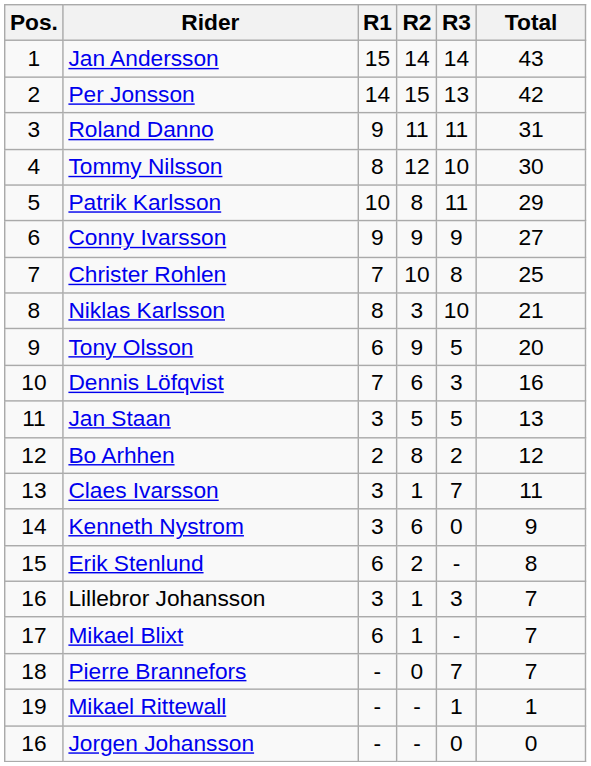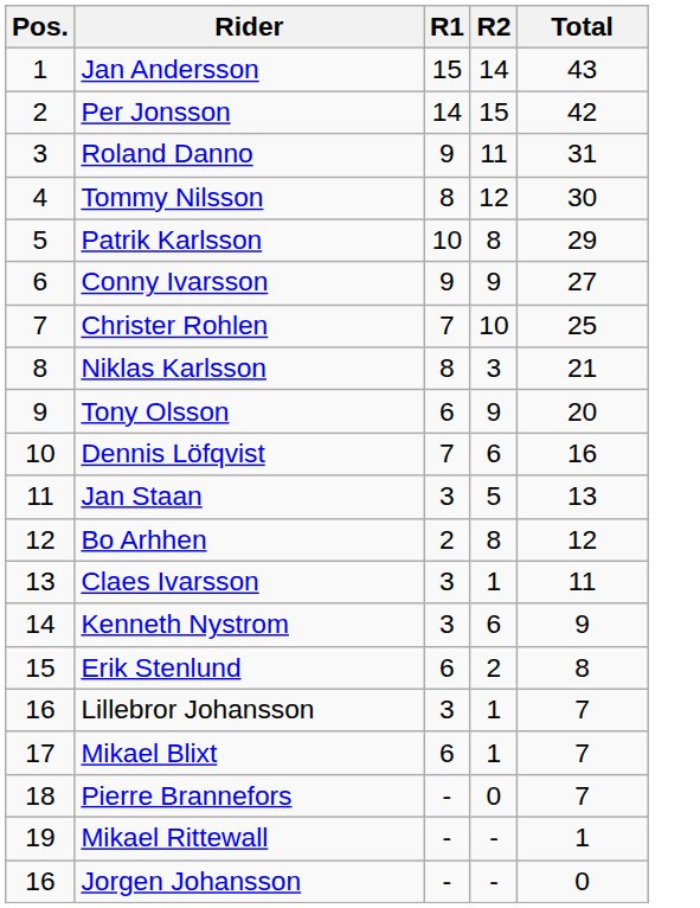- column: R3 | 14 | 13 | 11 | 10 | 11 | 9 | 8 | 10 | 5 | 3 | 5 | 2 | 7 | 0 | - | 3 | - | 7 | 1 | 0
